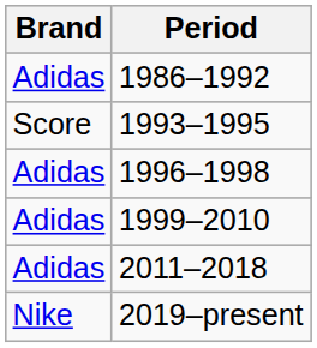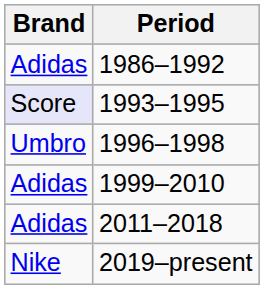1993–1995 | Brand: no background -> lavender background
1996–1998 | Brand: Adidas -> Umbro
